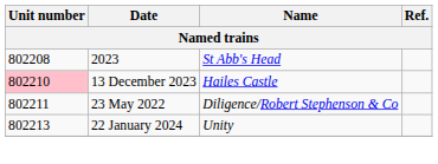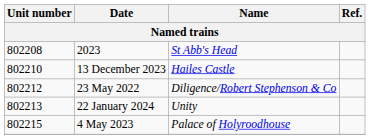13 December 2023 | Unit number: pink background -> no background
23 May 2022 | Unit number: 802211 -> 802212
+ row: 802215 | 4 May 2023 | Palace of Holyroodhouse
